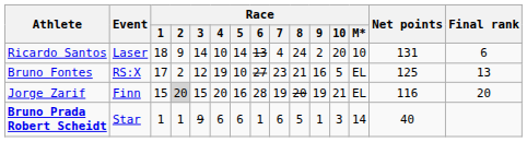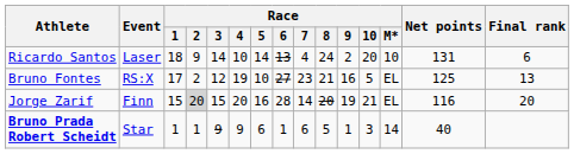Jorge Zarif | Race / 7: 19 -> 14
Bruno Prada Robert Scheidt | Race / 4: 6 -> 9
